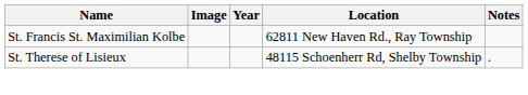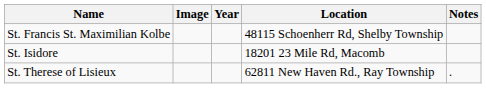St. Francis St. Maximilian Kolbe | Location: 62811 New Haven Rd., Ray Township -> 48115 Schoenherr Rd, Shelby Township
+ row: St. Isidore | 18201 23 Mile Rd, Macomb
St. Therese of Lisieux | Location: 48115 Schoenherr Rd, Shelby Township -> 62811 New Haven Rd., Ray Township
